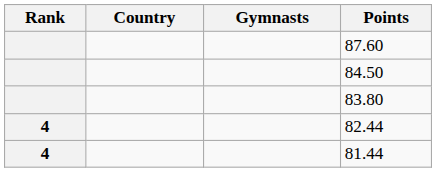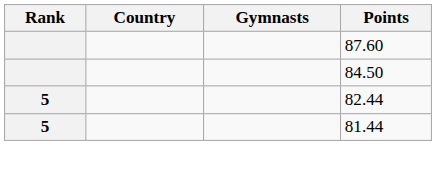- row: 83.80
82.44 | Rank: 4 -> 5
81.44 | Rank: 4 -> 5
